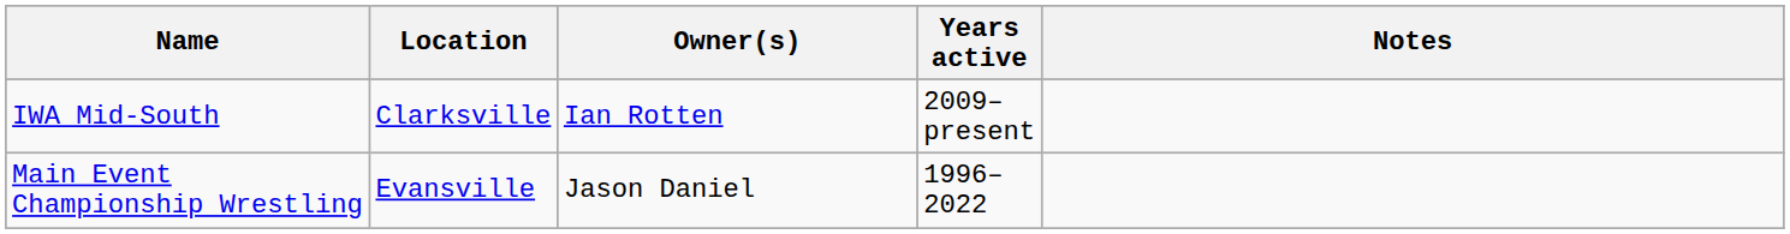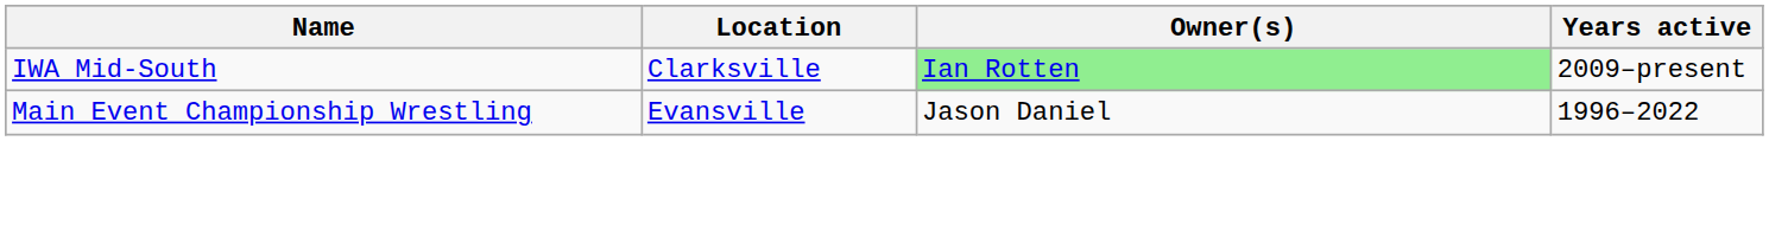- column: Notes
IWA Mid-South | Owner(s): no background -> lightgreen background
